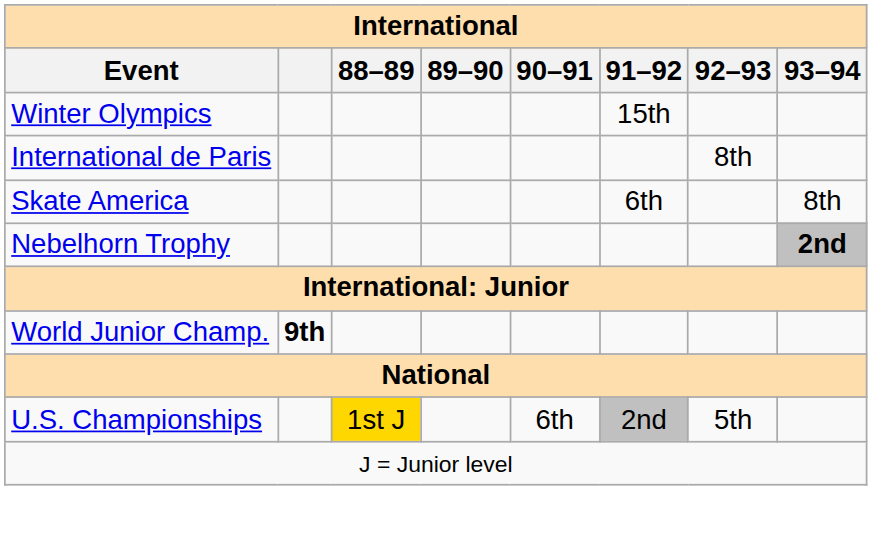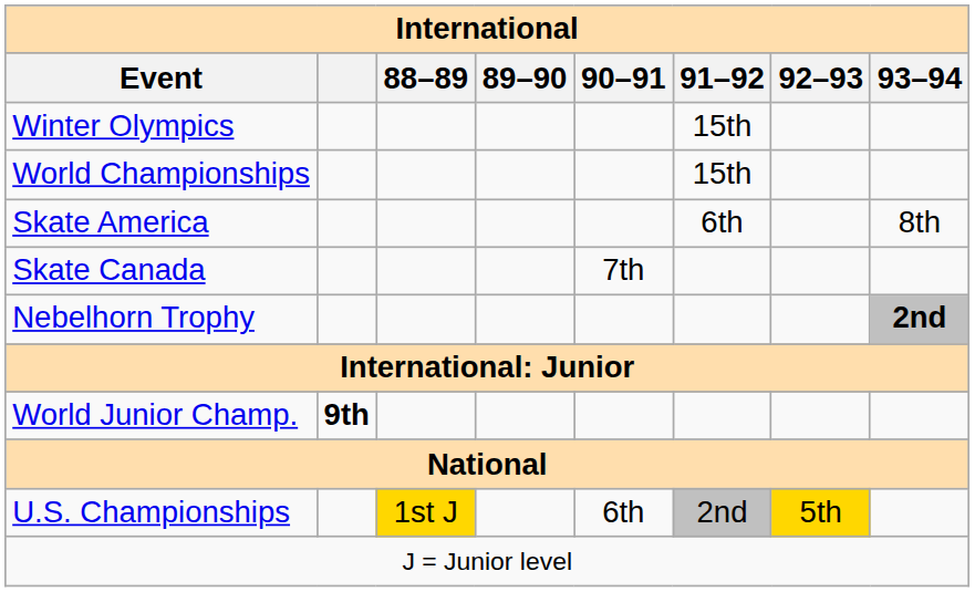+ row: World Championships | 15th
- row: International de Paris | 8th
+ row: Skate Canada | 7th
U.S. Championships | 92–93: no background -> gold background
